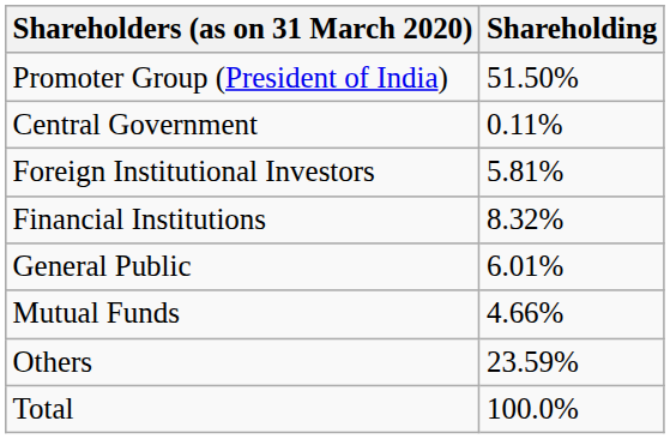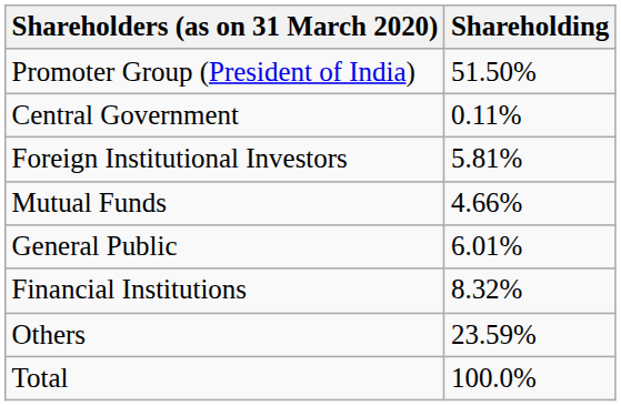rows swapped: Mutual Funds <-> Financial Institutions
